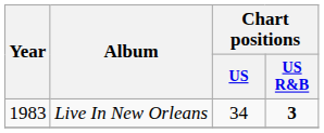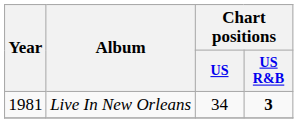Live In New Orleans | Year: 1983 -> 1981
